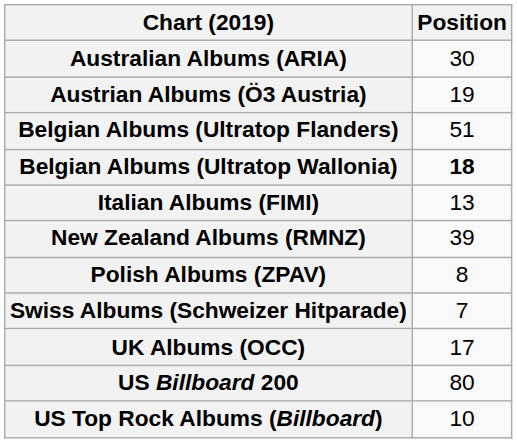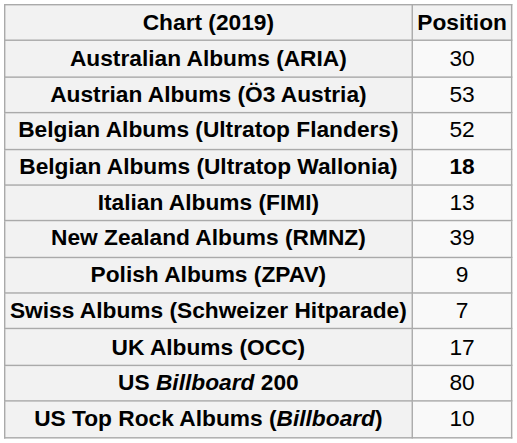Austrian Albums (Ö3 Austria) | Position: 19 -> 53
Belgian Albums (Ultratop Flanders) | Position: 51 -> 52
Polish Albums (ZPAV) | Position: 8 -> 9
